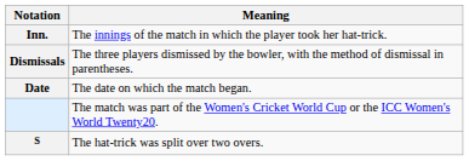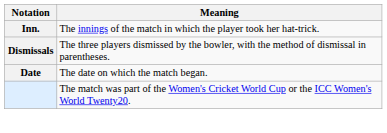- row: S | The hat-trick was split over two overs.
